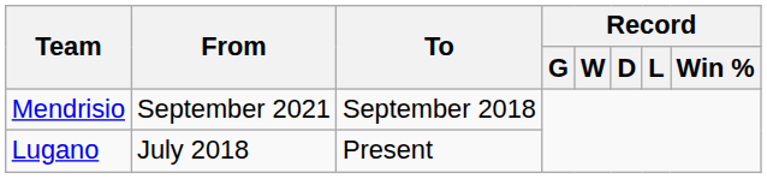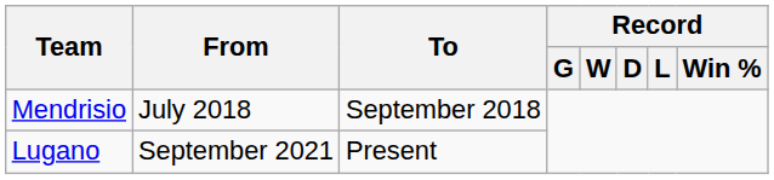Mendrisio | From: September 2021 -> July 2018
Lugano | From: July 2018 -> September 2021
